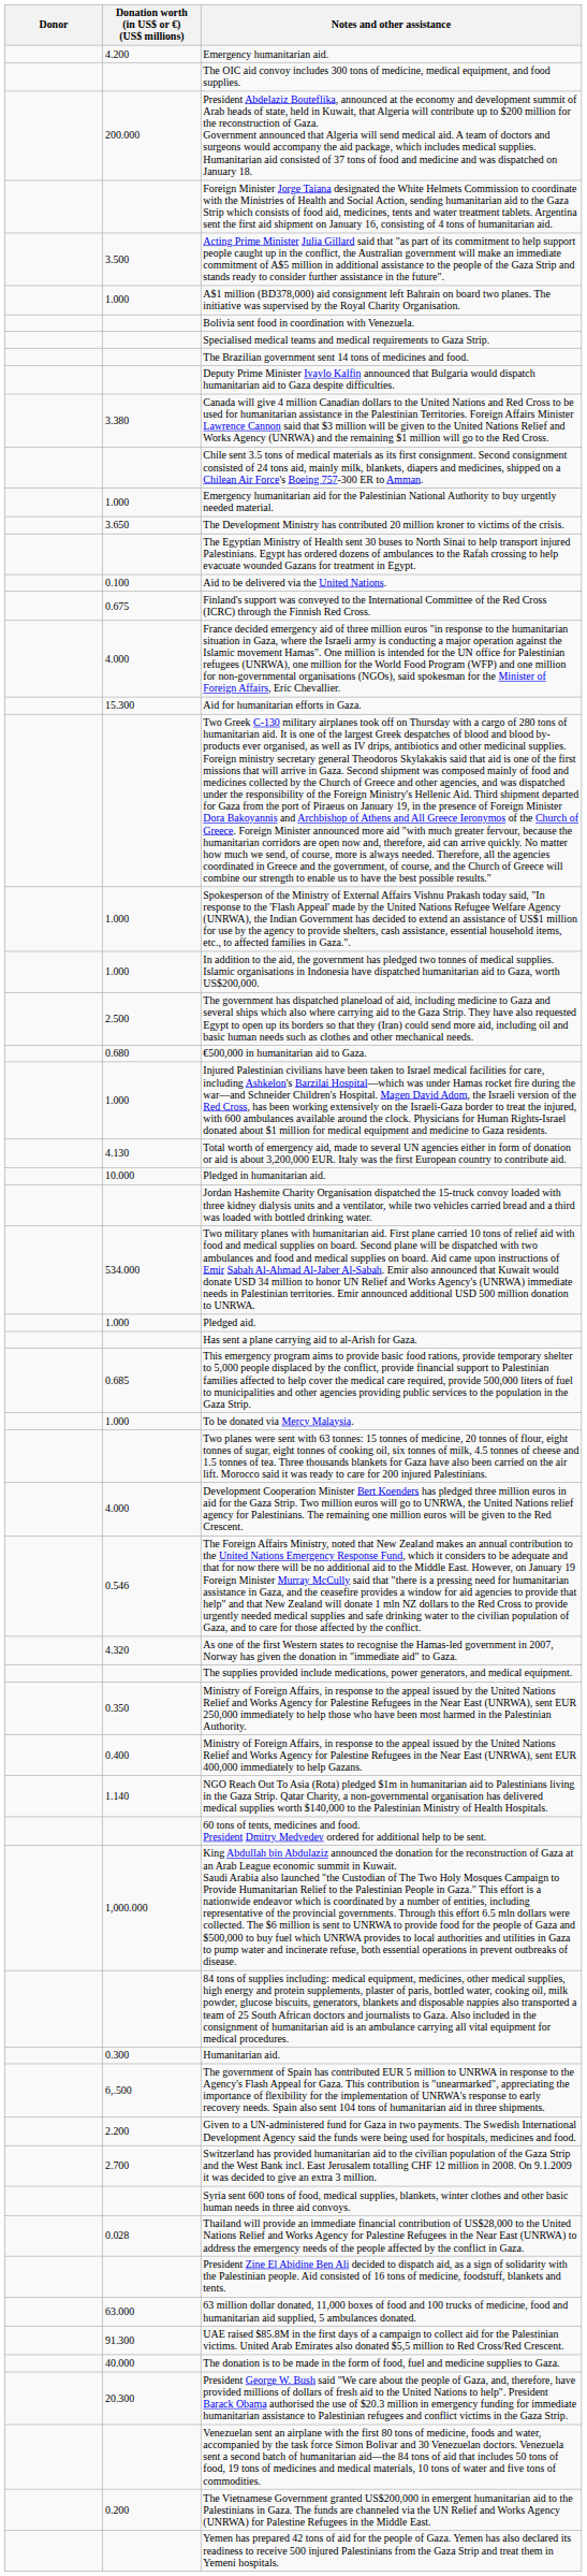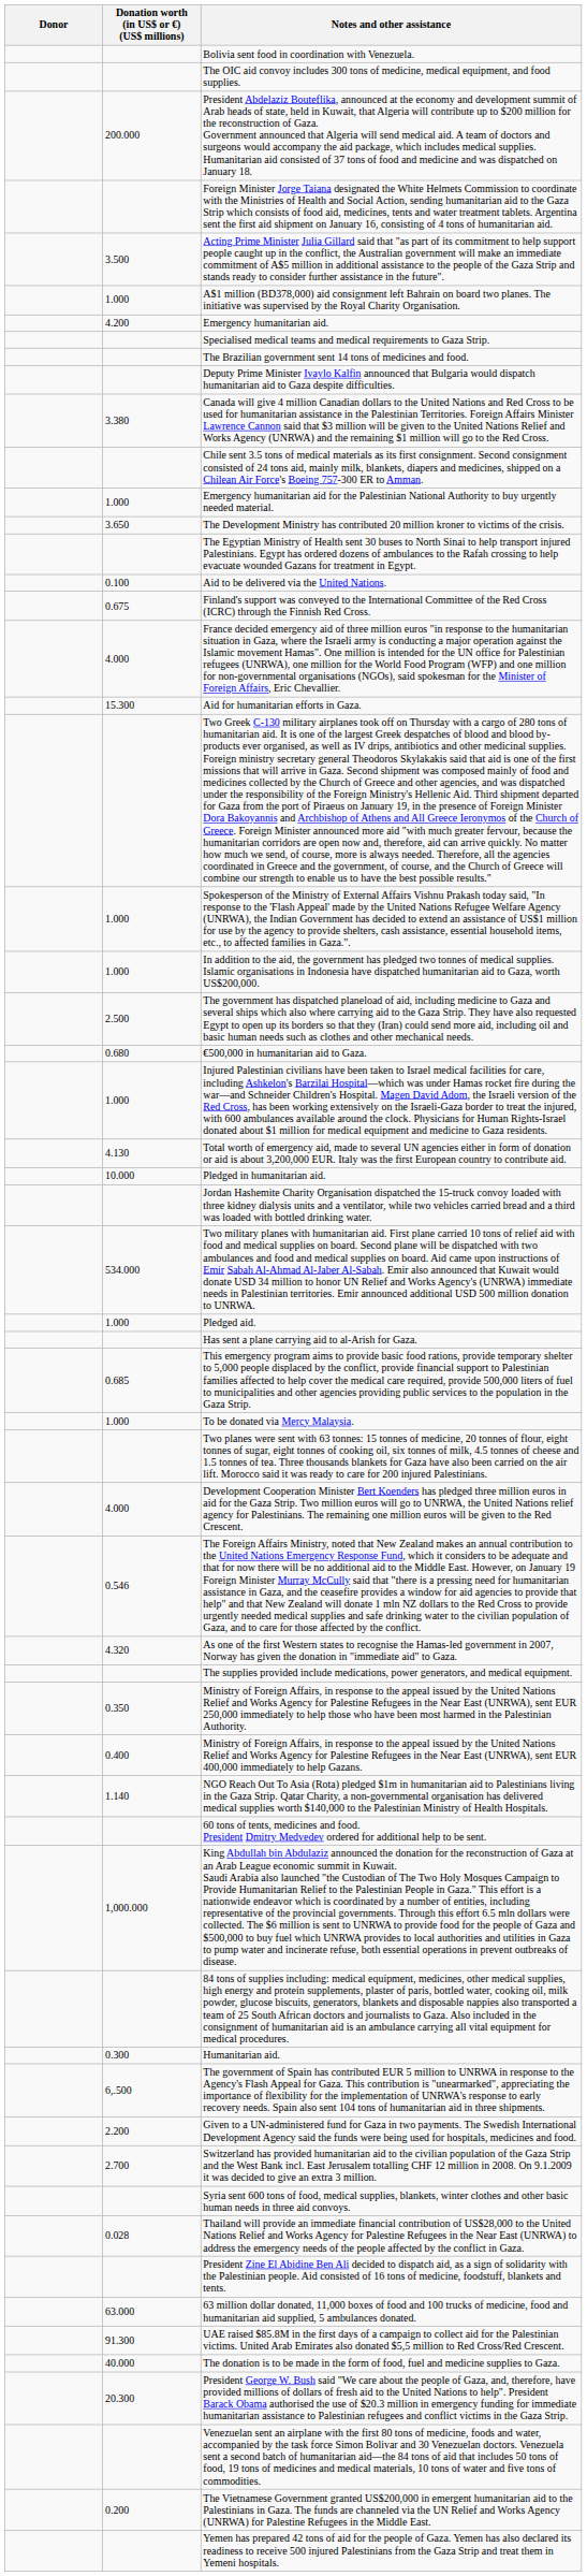rows swapped: Emergency humanitarian aid. <-> Bolivia sent food in coordination with Venezuela.
